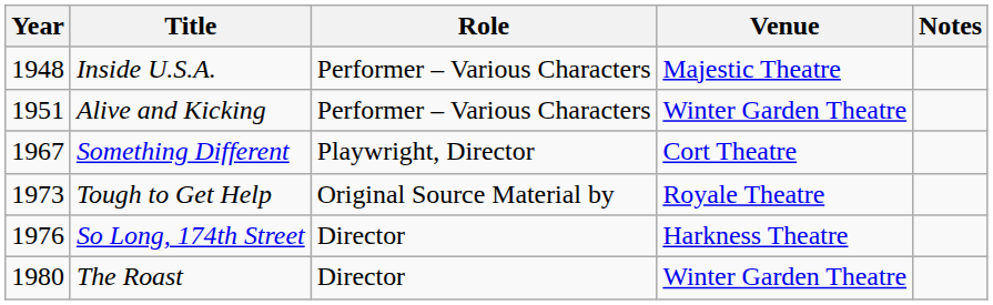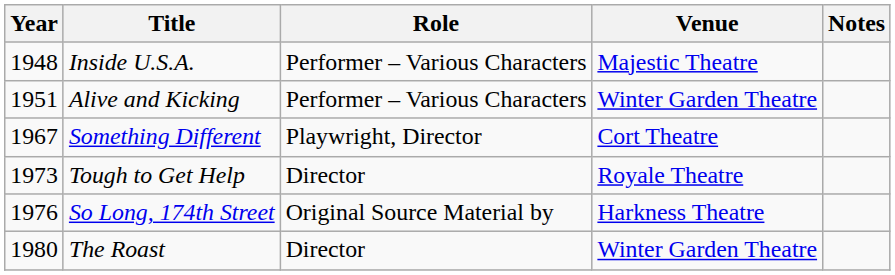Tough to Get Help | Role: Original Source Material by -> Director
So Long, 174th Street | Role: Director -> Original Source Material by
